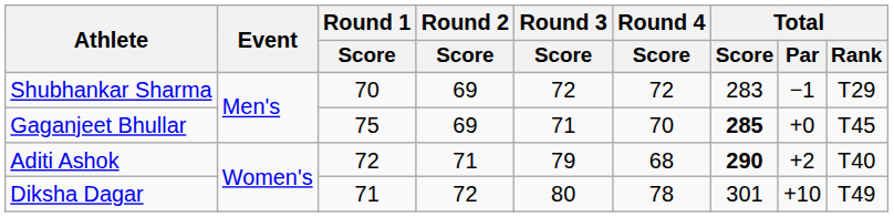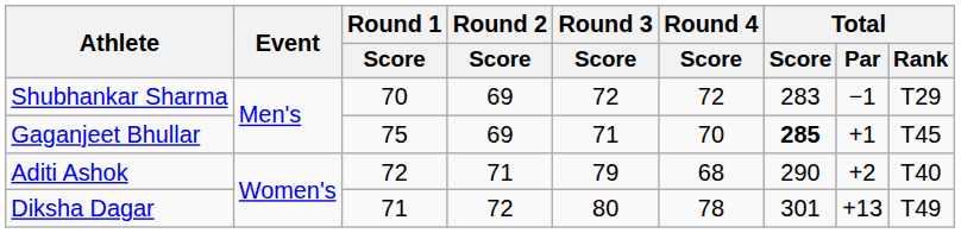Gaganjeet Bhullar | Total / Par: +0 -> +1
Aditi Ashok | Total / Score: bold -> normal
Diksha Dagar | Total / Par: +10 -> +13
